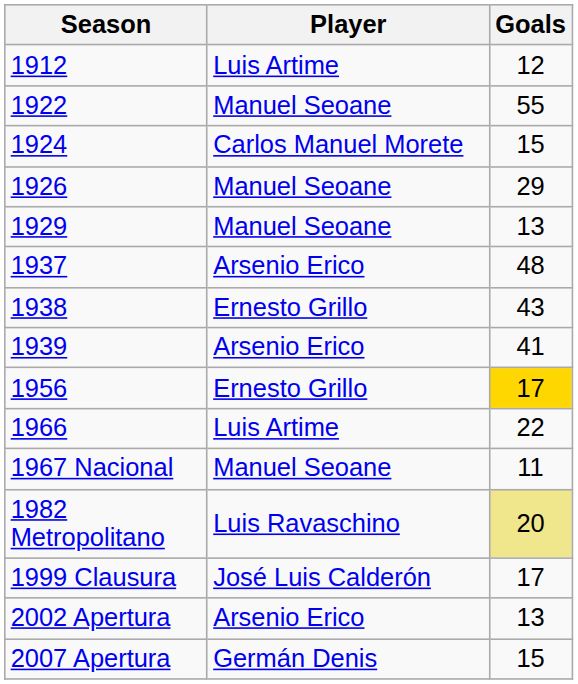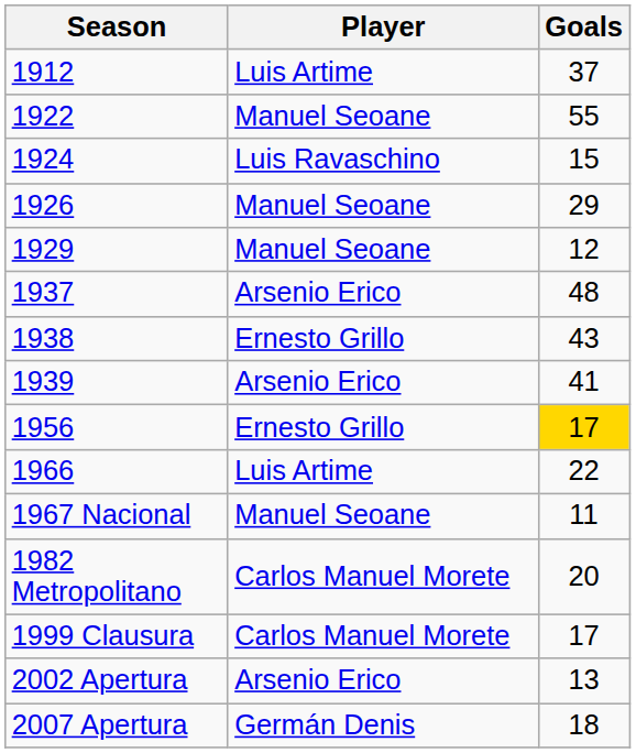1912 | Goals: 12 -> 37
1924 | Player: Carlos Manuel Morete -> Luis Ravaschino
1929 | Goals: 13 -> 12
1982 Metropolitano | Player: Luis Ravaschino -> Carlos Manuel Morete
1982 Metropolitano | Goals: khaki background -> no background
1999 Clausura | Player: José Luis Calderón -> Carlos Manuel Morete
2007 Apertura | Goals: 15 -> 18
